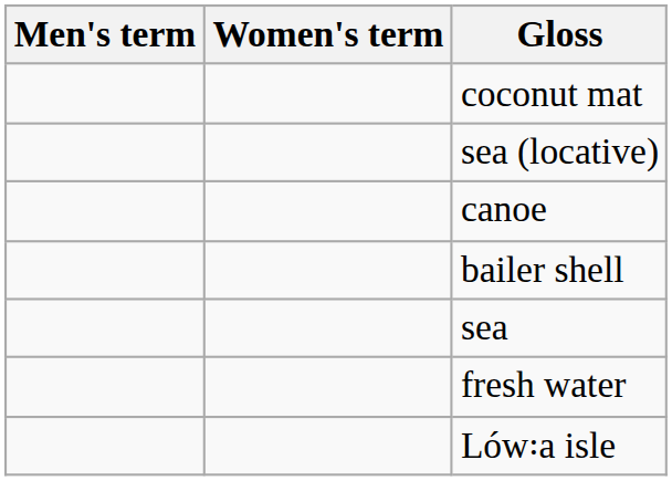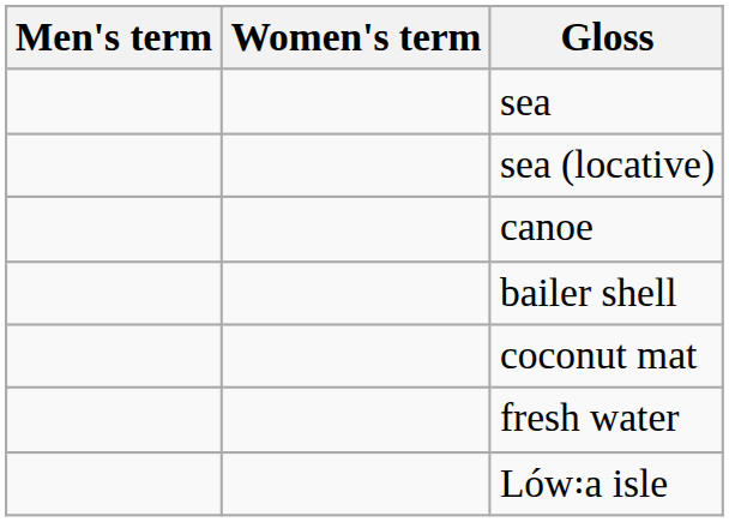rows swapped: sea <-> coconut mat
